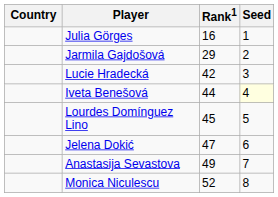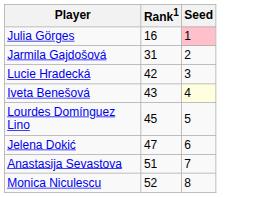- column: Country
Julia Görges | Seed: no background -> pink background
Jarmila Gajdošová | Rank1: 29 -> 31
Iveta Benešová | Rank1: 44 -> 43
Anastasija Sevastova | Rank1: 49 -> 51
